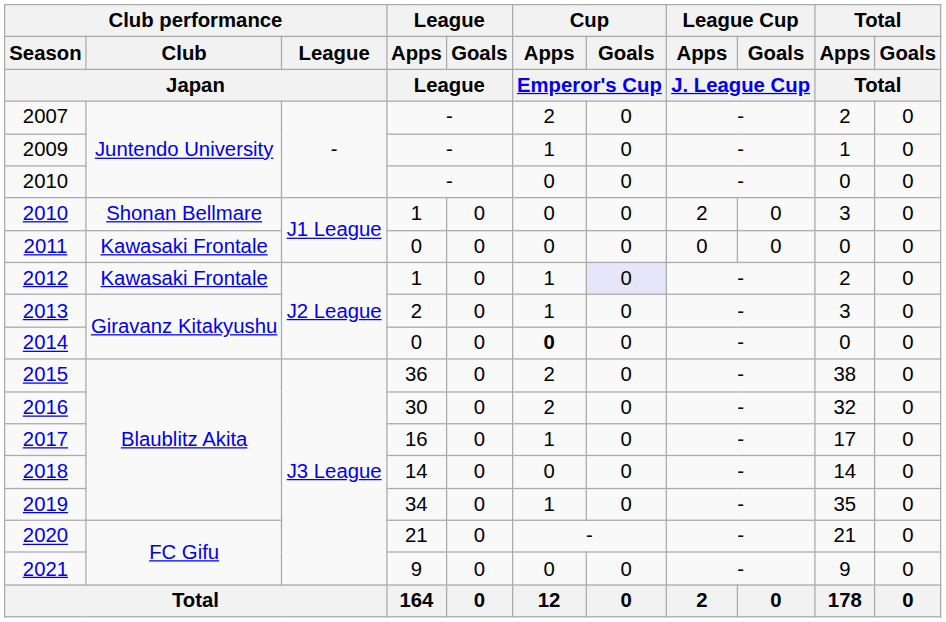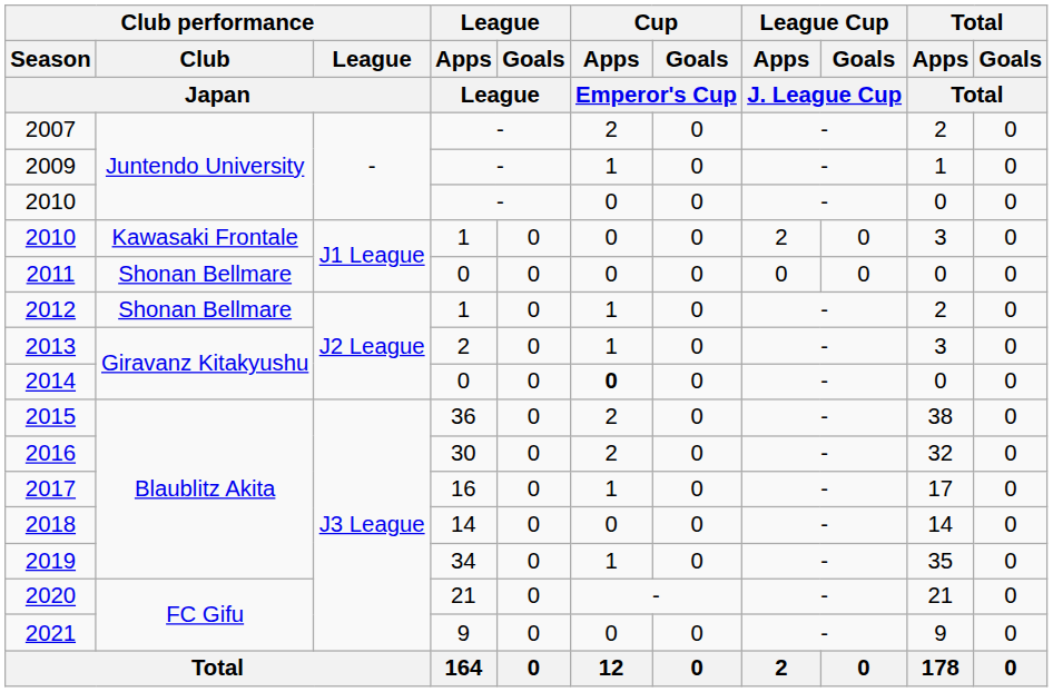2010 / 1 | Club performance / Club / Japan: Shonan Bellmare -> Kawasaki Frontale
2011 | Club performance / Club / Japan: Kawasaki Frontale -> Shonan Bellmare
2012 | Club performance / Club / Japan: Kawasaki Frontale -> Shonan Bellmare
2012 | Cup / Goals / Emperor's Cup: lavender background -> no background
